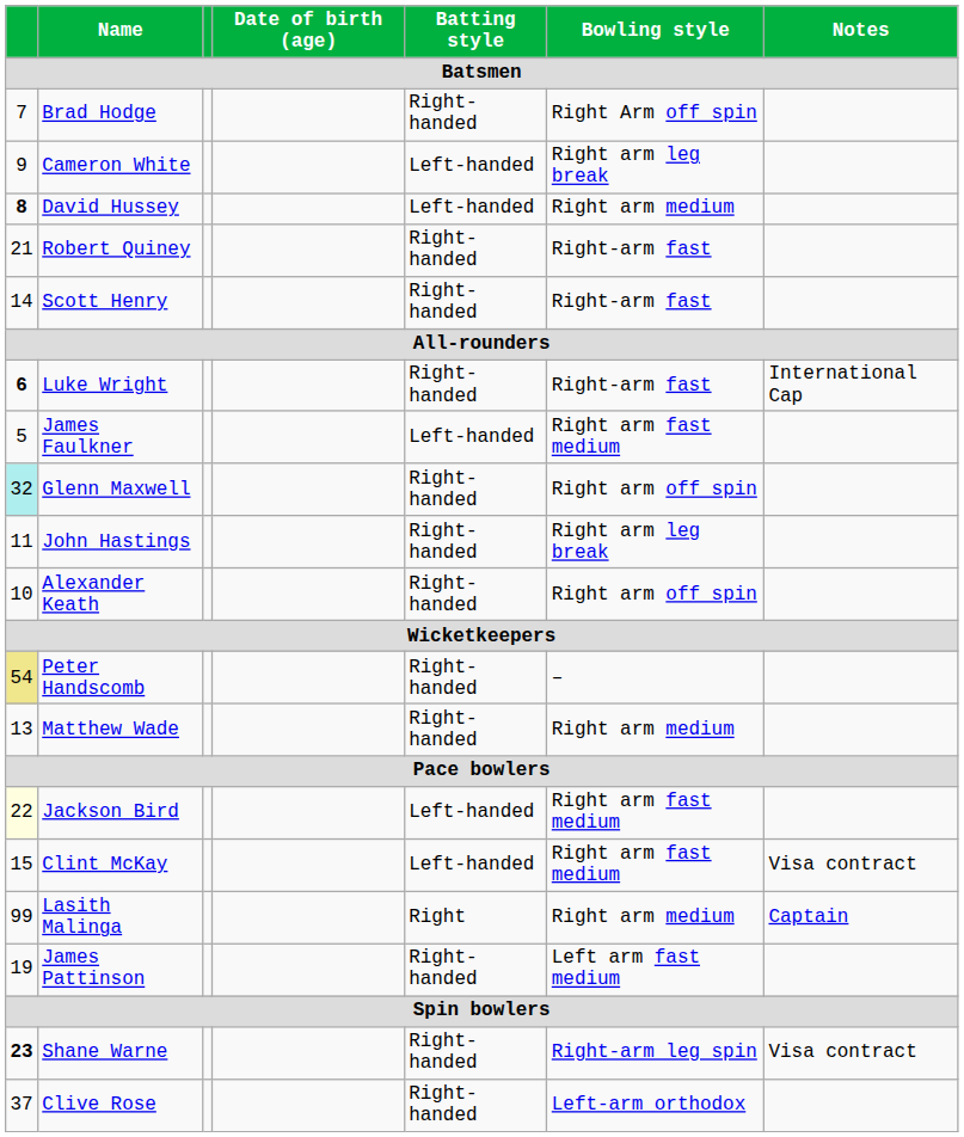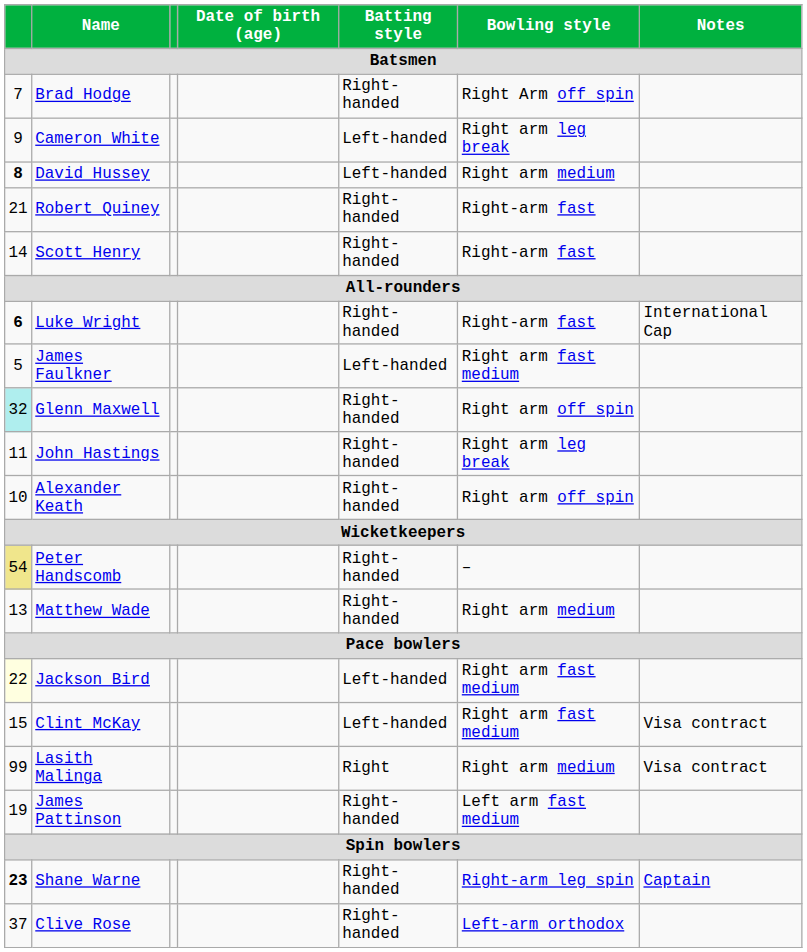Lasith Malinga | Notes: Captain -> Visa contract
Shane Warne | Notes: Visa contract -> Captain
